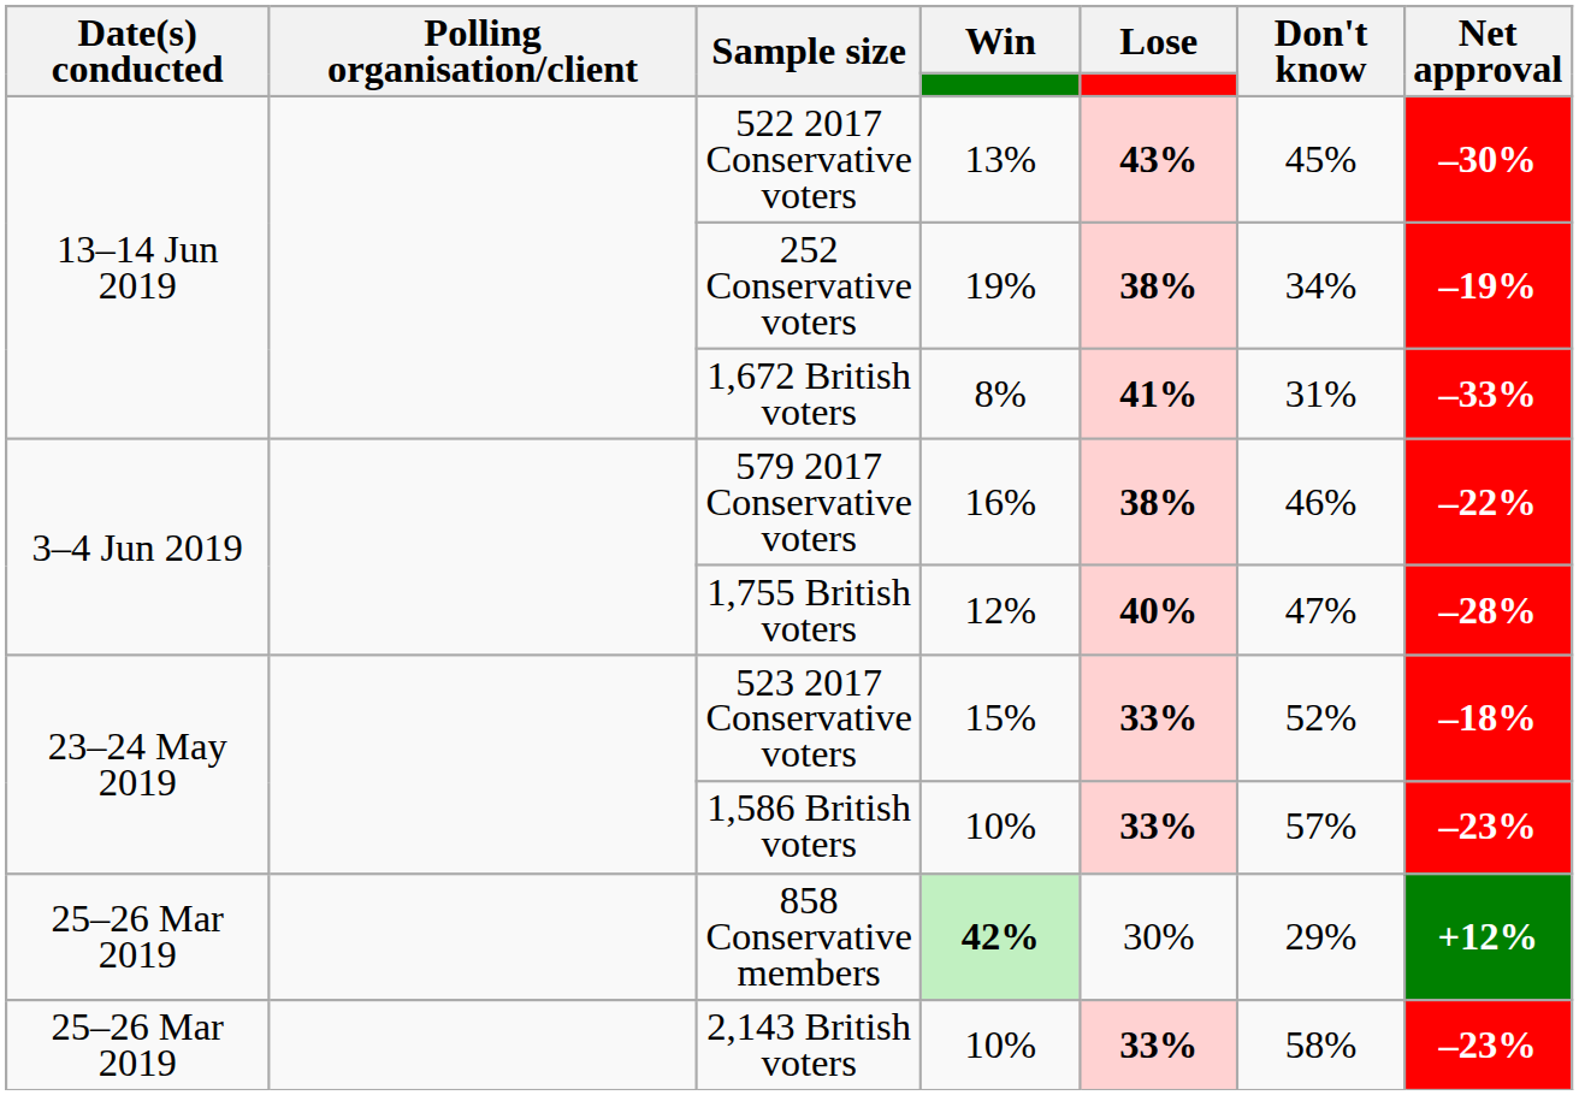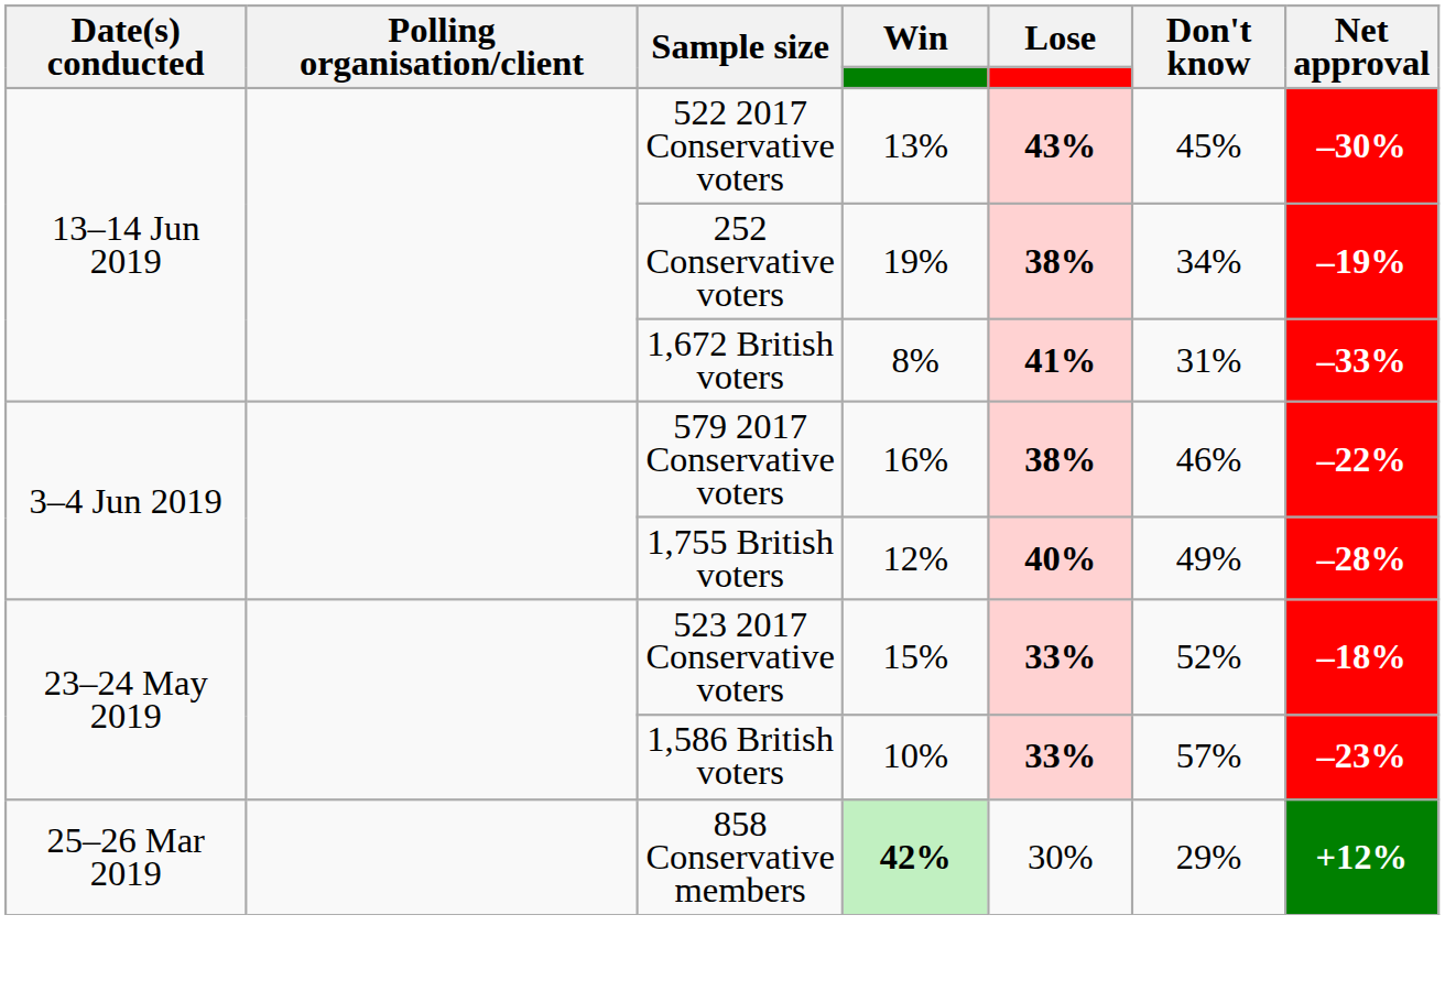1,755 British voters | Don't know: 47% -> 49%
- row: 25–26 Mar 2019 | 2,143 British voters | 10% | 33% | 58% | –23%
